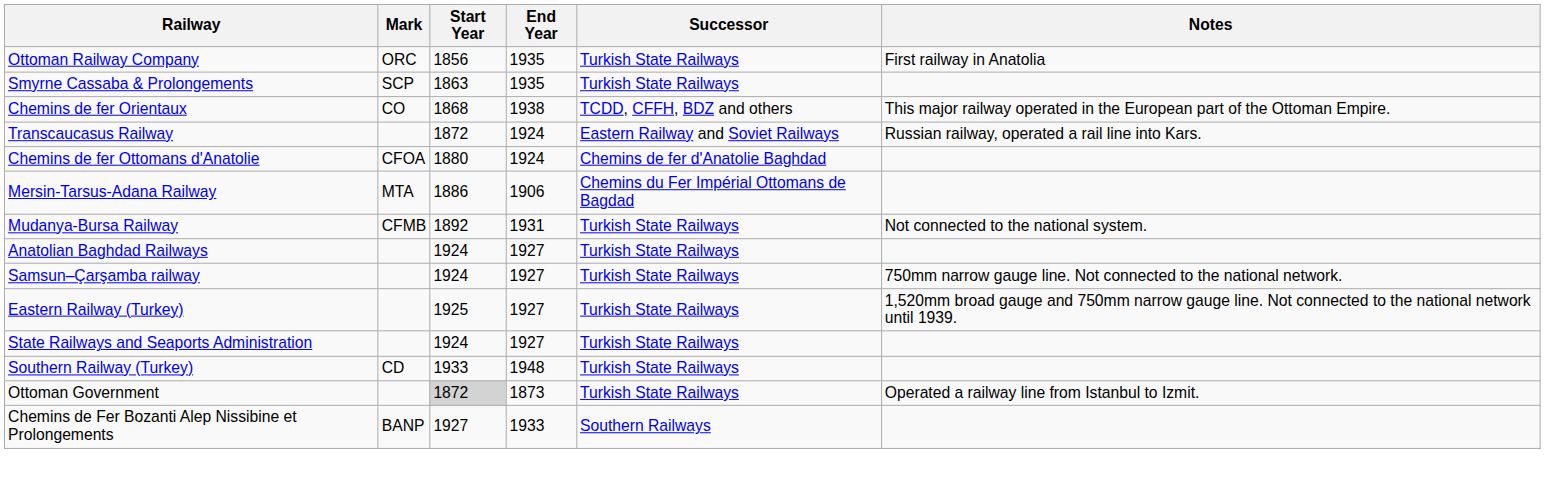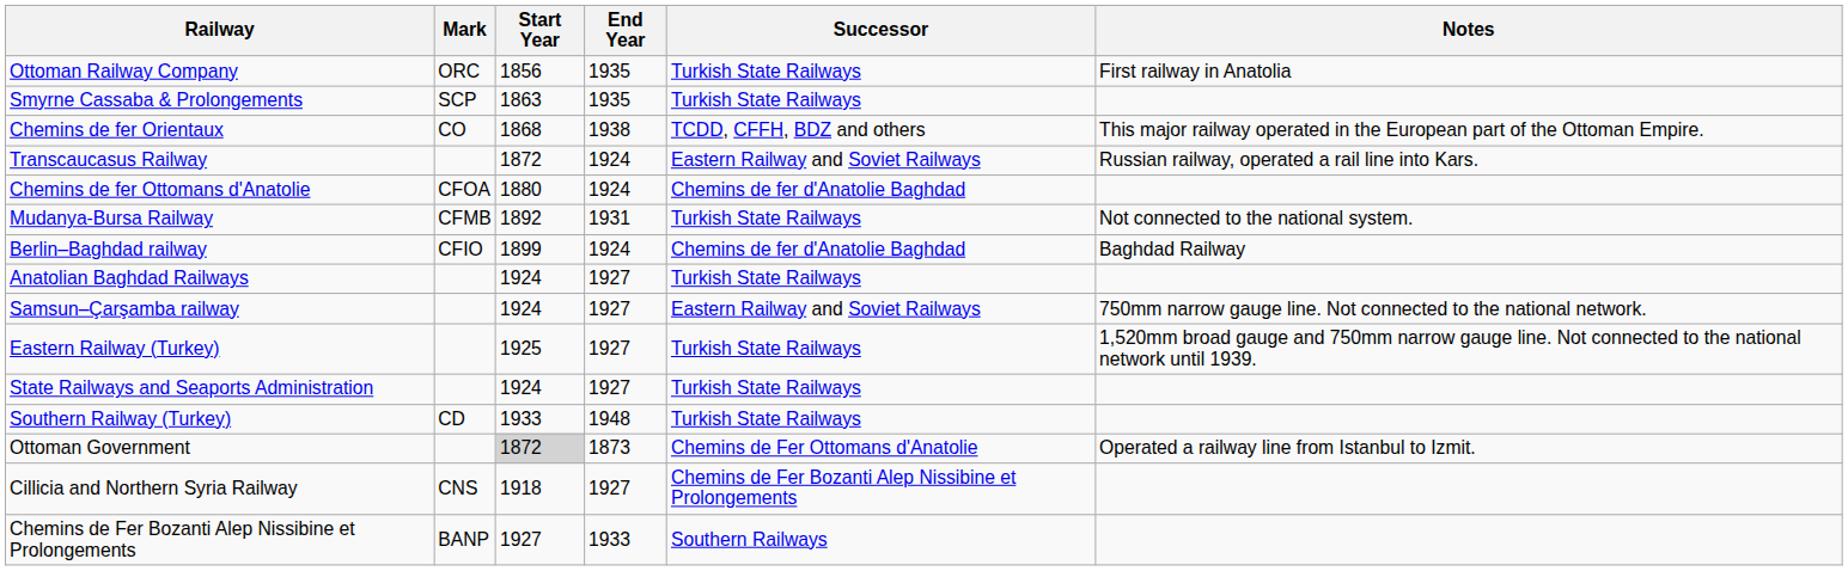- row: Mersin-Tarsus-Adana Railway | MTA | 1886 | 1906 | Chemins du Fer Impérial Ottomans de Bagdad
+ row: Berlin–Baghdad railway | CFIO | 1899 | 1924 | Chemins de fer d'Anatolie Baghdad | Baghdad Railway
Samsun–Çarşamba railway | Successor: Turkish State Railways -> Eastern Railway and Soviet Railways
Ottoman Government | Successor: Turkish State Railways -> Chemins de Fer Ottomans d'Anatolie
+ row: Cillicia and Northern Syria Railway | CNS | 1918 | 1927 | Chemins de Fer Bozanti Alep Nissibine et Prolongements
